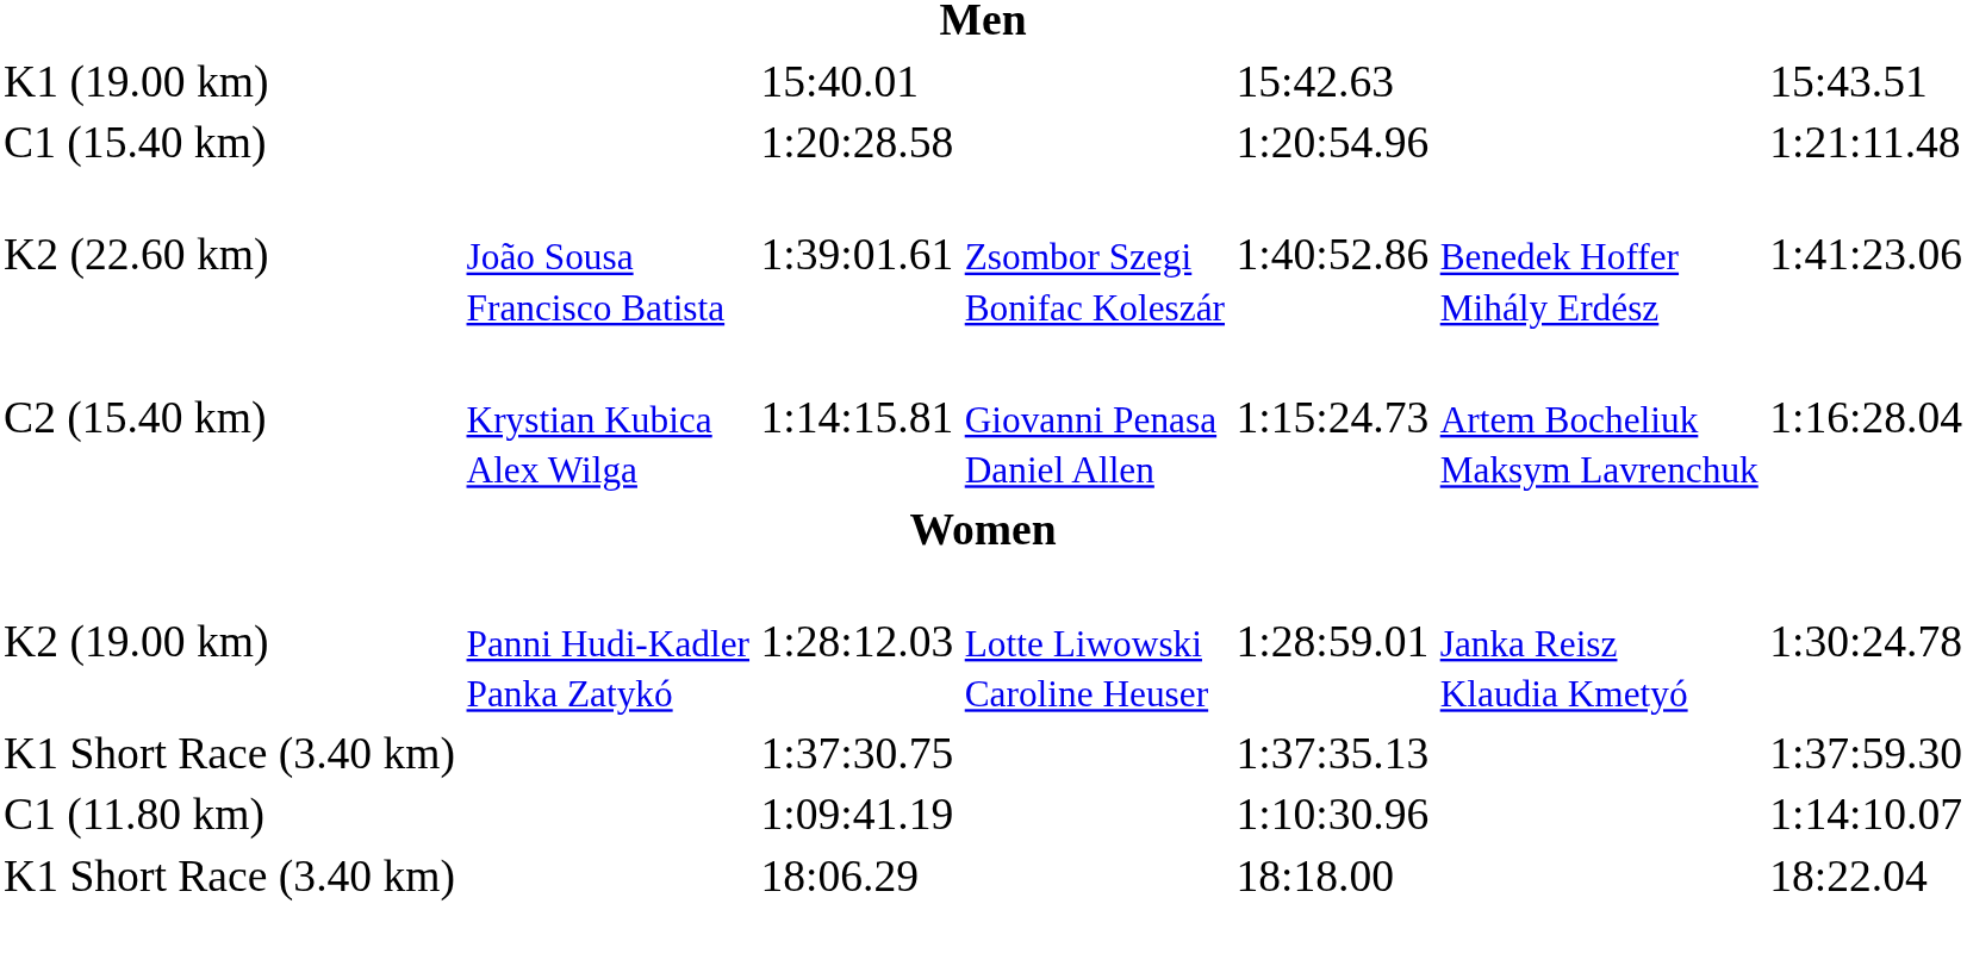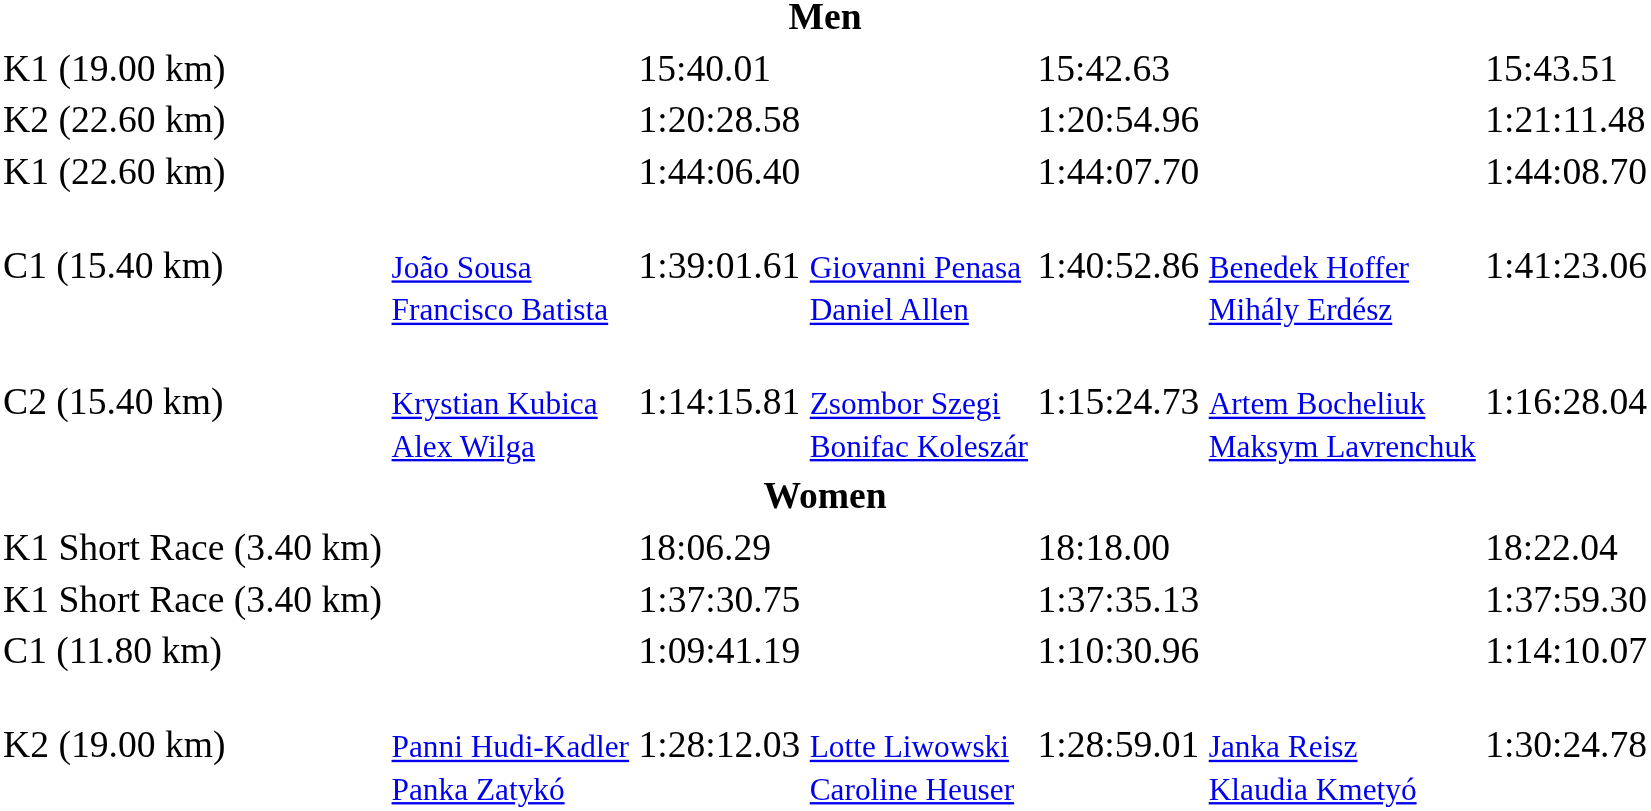1:20:28.58 | column 1: C1 (15.40 km) -> K2 (22.60 km)
+ row: K1 (22.60 km) | 1:44:06.40 | 1:44:07.70 | 1:44:08.70
1:39:01.61 | column 1: K2 (22.60 km) -> C1 (15.40 km)
1:39:01.61 | column 4: Zsombor Szegi Bonifac Koleszár -> Giovanni Penasa Daniel Allen
1:14:15.81 | column 4: Giovanni Penasa Daniel Allen -> Zsombor Szegi Bonifac Koleszár
rows swapped: 18:06.29 <-> 1:28:12.03
